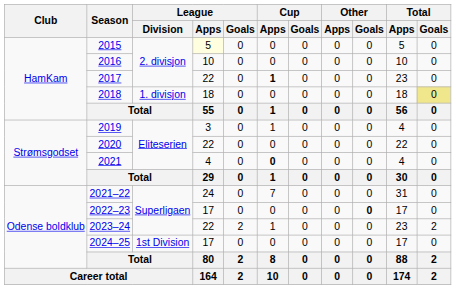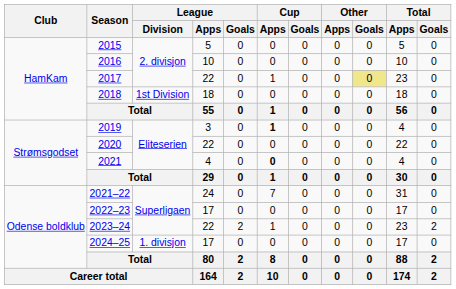2015 | League / Apps: lightyellow background -> no background
2017 | Cup / Apps: bold -> normal
2017 | Other / Goals: no background -> khaki background
2018 | League / Division: 1. divisjon -> 1st Division
2018 | Total / Goals: khaki background -> no background
2019 | Cup / Apps: normal -> bold
2022–23 | Other / Goals: bold -> normal
2024–25 | League / Division: 1st Division -> 1. divisjon
